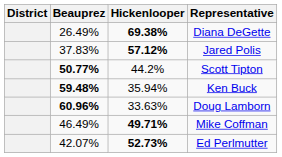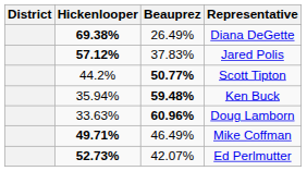columns swapped: Beauprez <-> Hickenlooper
